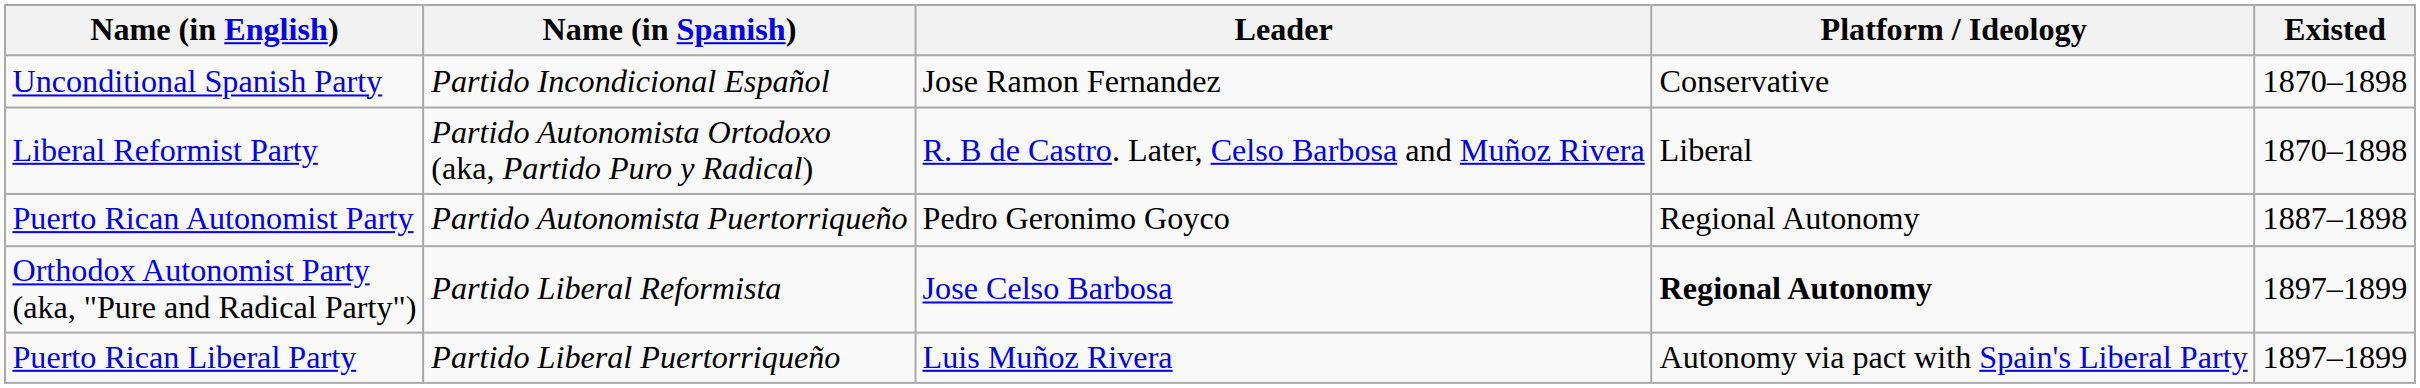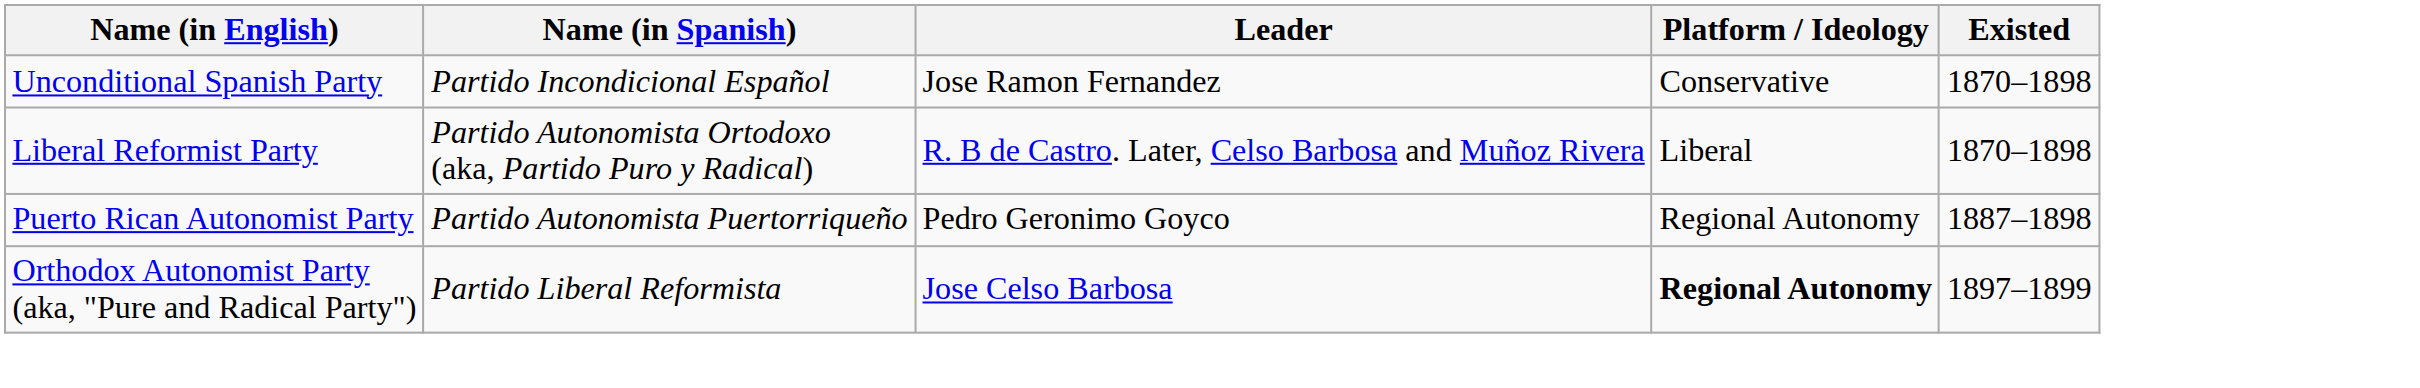- row: Puerto Rican Liberal Party | Partido Liberal Puertorriqueño | Luis Muñoz Rivera | Autonomy via pact with Spain's Liberal Party | 1897–1899
